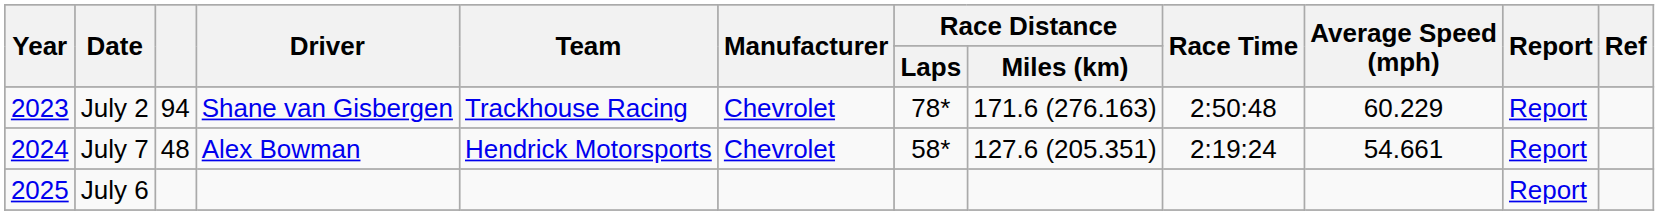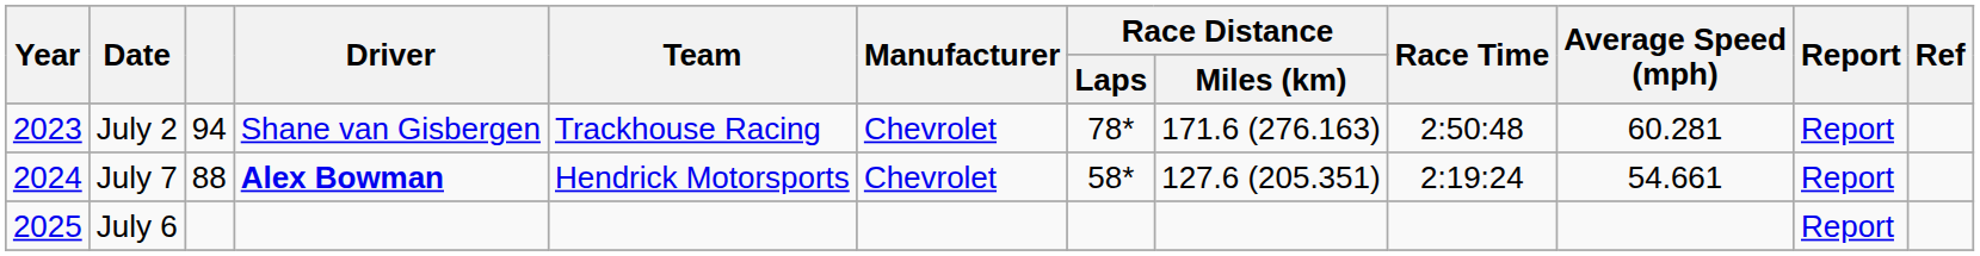July 2 | Average Speed (mph): 60.229 -> 60.281
July 7 | column 3: 48 -> 88
July 7 | Driver: normal -> bold
